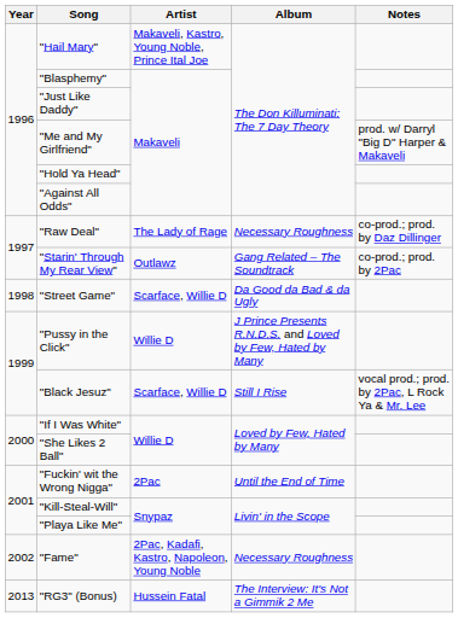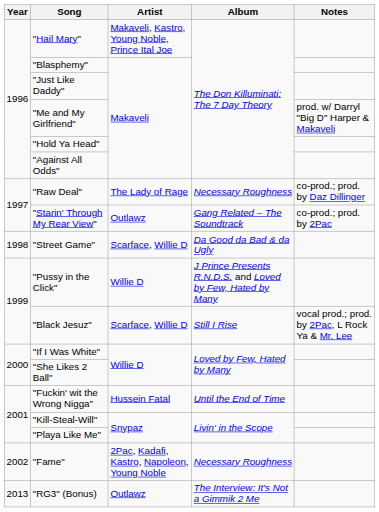"Fuckin' wit the Wrong Nigga" | Artist: 2Pac -> Hussein Fatal
"RG3" (Bonus) | Artist: Hussein Fatal -> Outlawz
